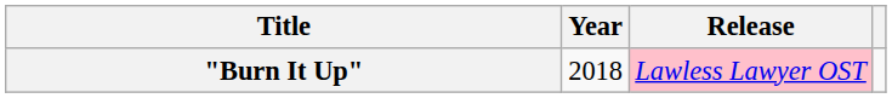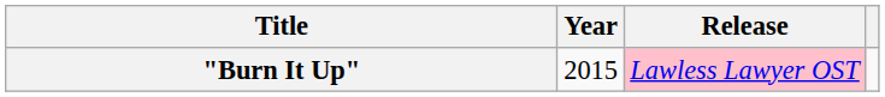"Burn It Up" | Year: 2018 -> 2015
